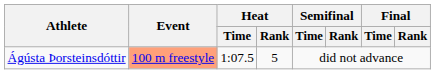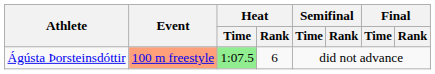Ágústa Þorsteinsdóttir | Heat / Time: no background -> lightgreen background
Ágústa Þorsteinsdóttir | Heat / Rank: 5 -> 6
